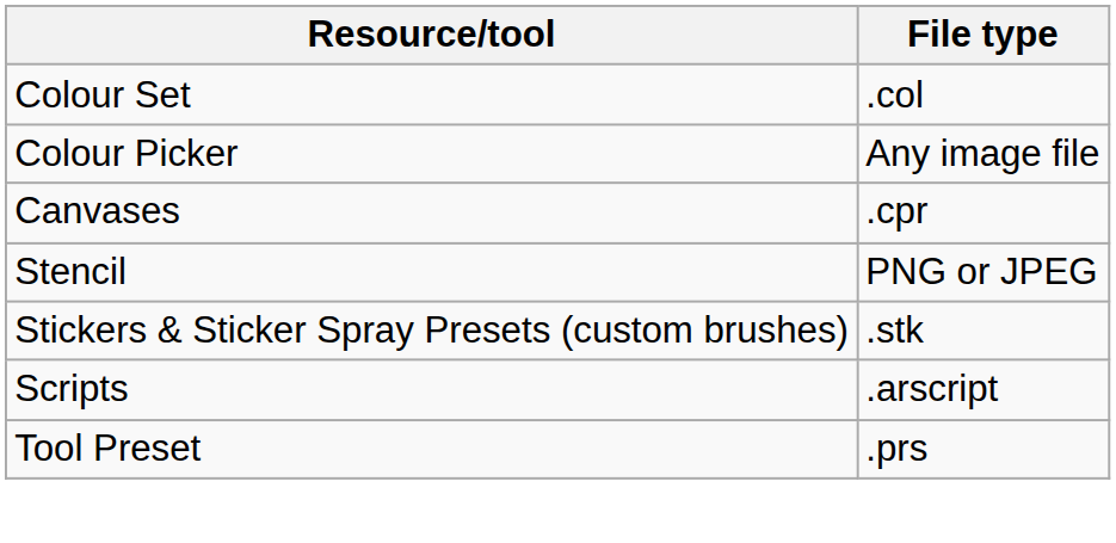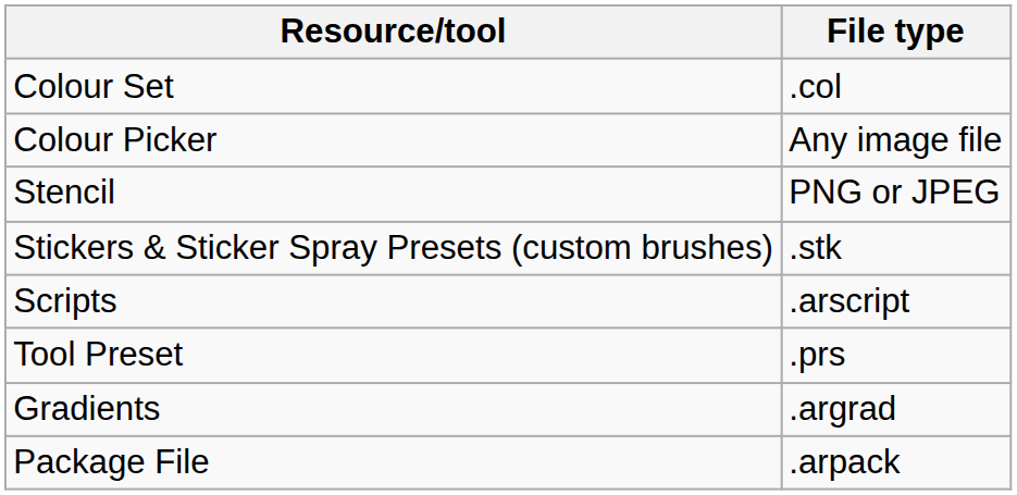- row: Canvases | .cpr
+ row: Gradients | .argrad
+ row: Package File | .arpack
